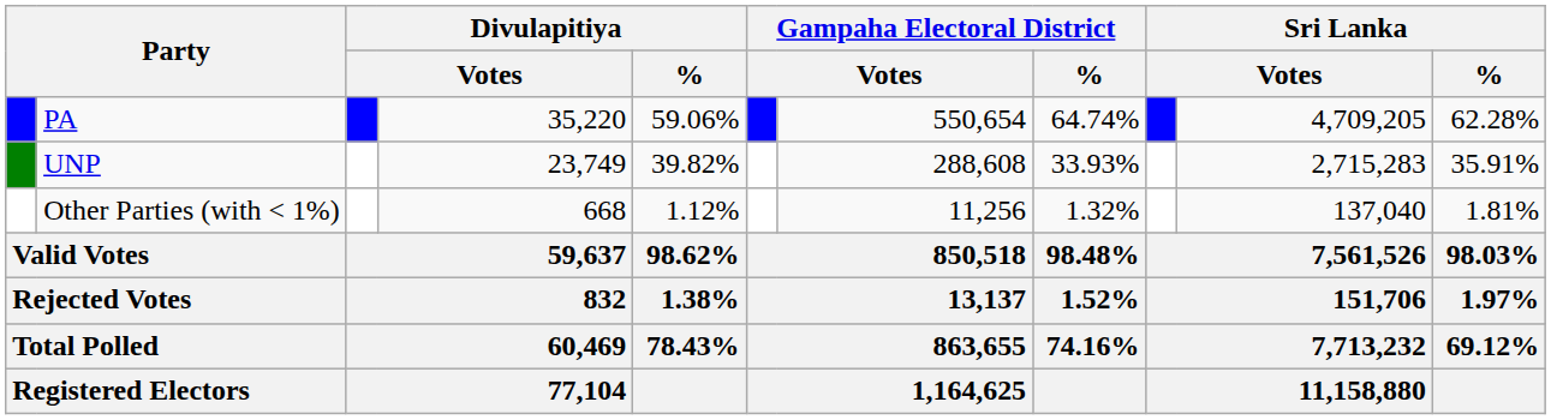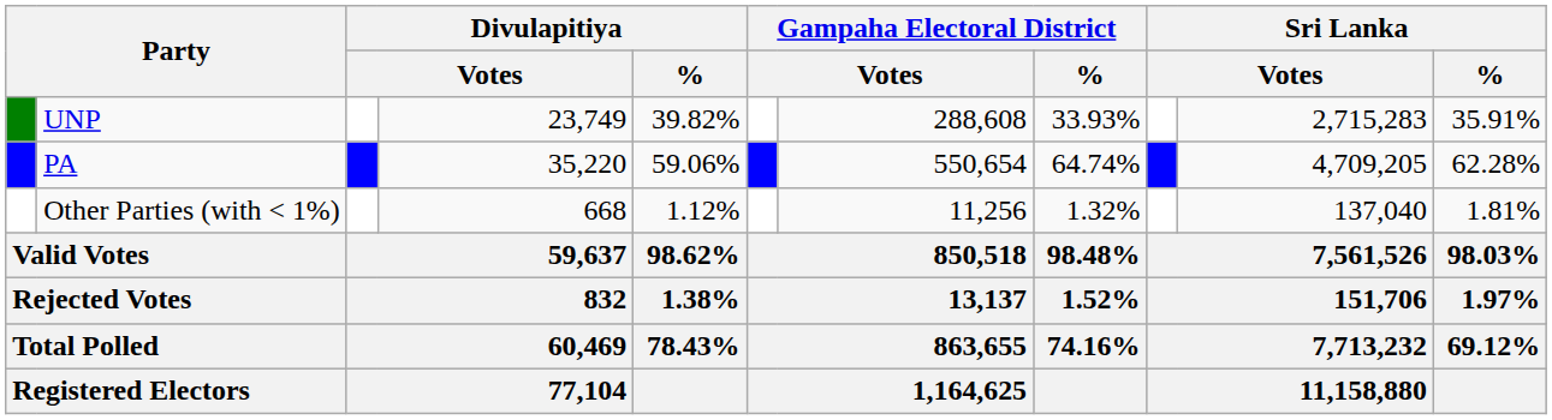rows swapped: PA <-> UNP
